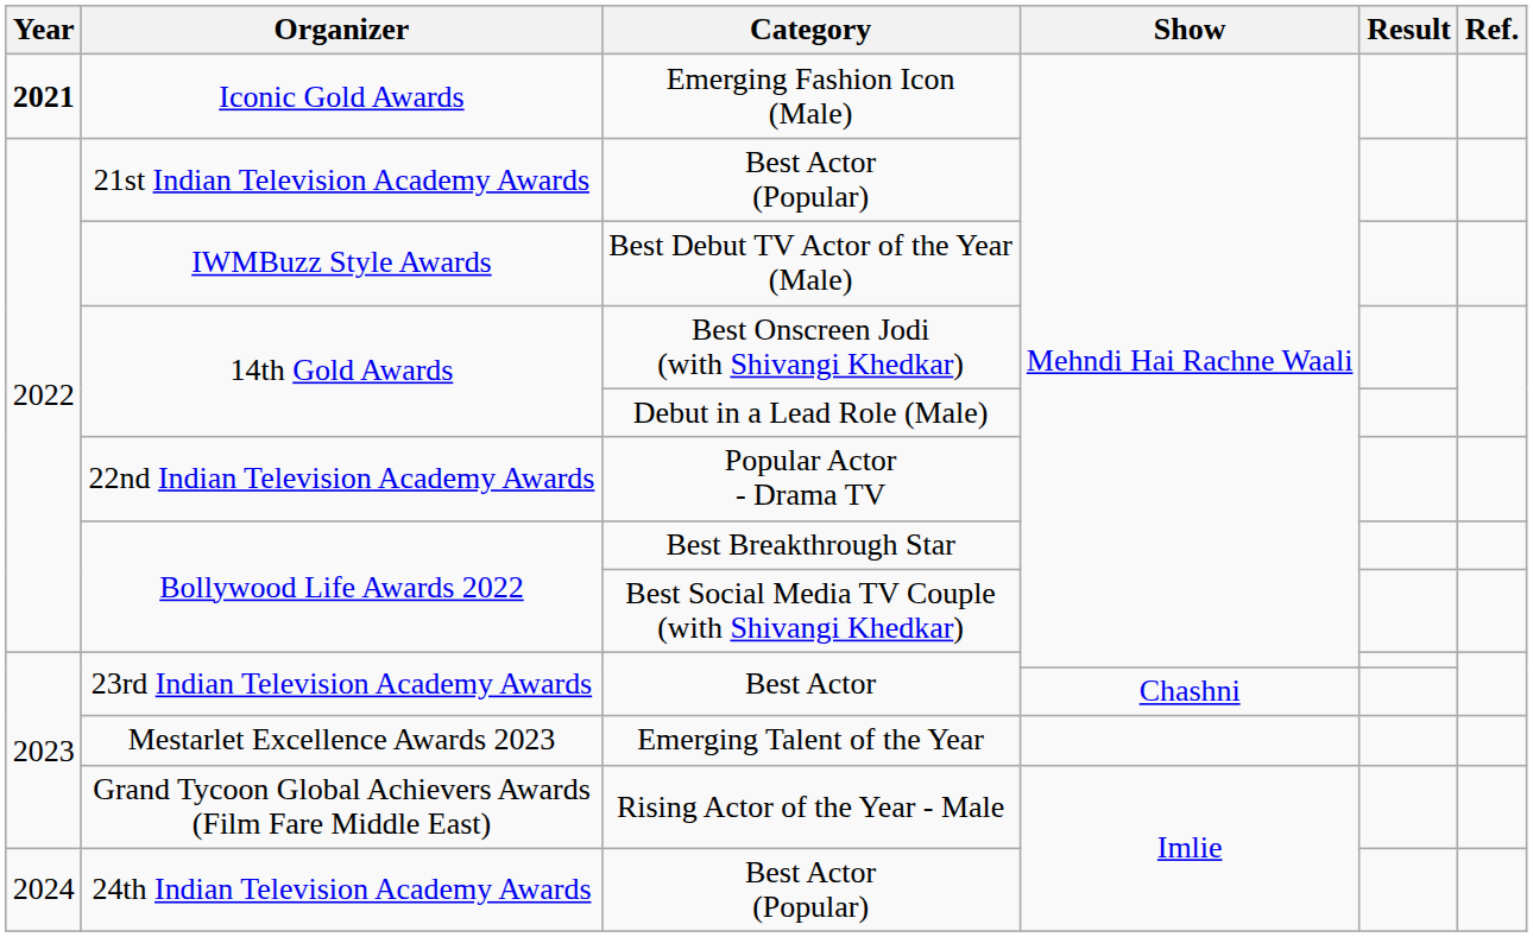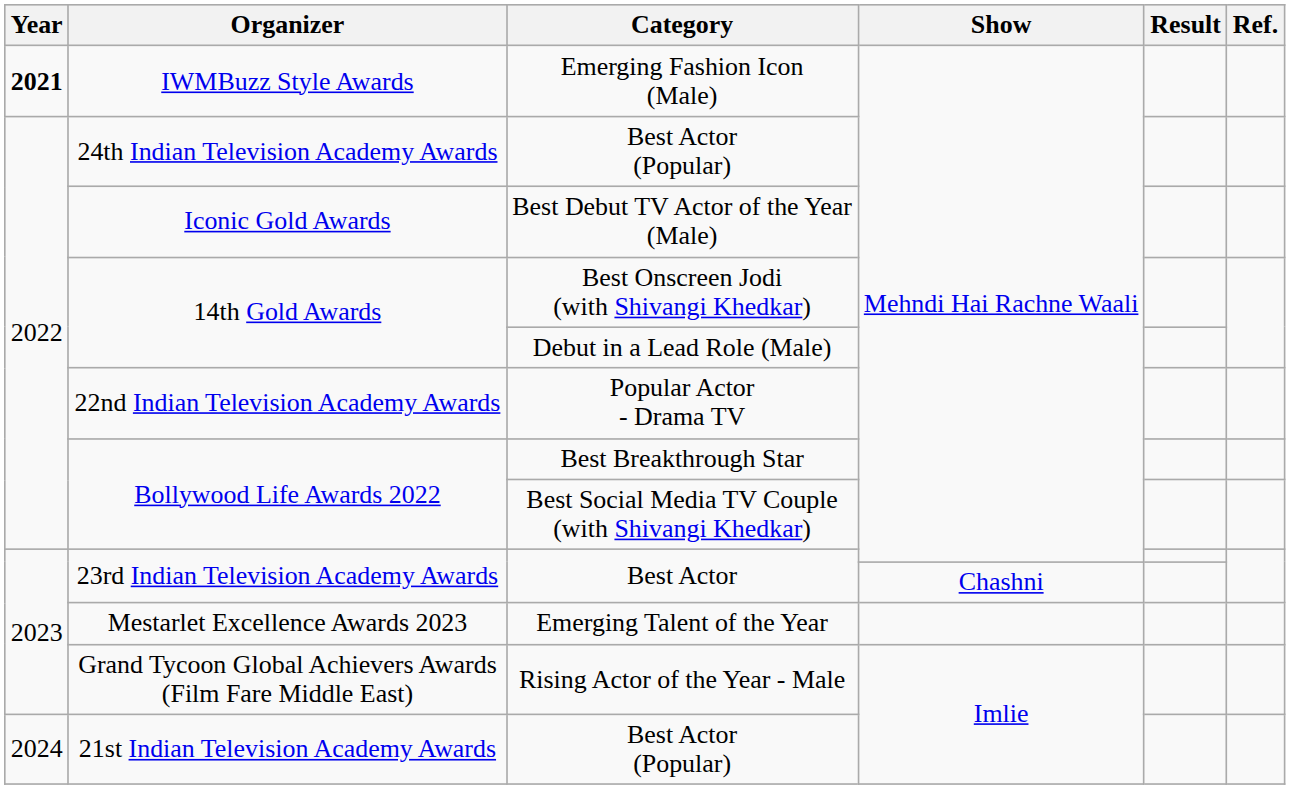Emerging Fashion Icon (Male) | Organizer: Iconic Gold Awards -> IWMBuzz Style Awards
Best Actor (Popular) / Mehndi Hai Rachne Waali | Organizer: 21st Indian Television Academy Awards -> 24th Indian Television Academy Awards
Best Debut TV Actor of the Year (Male) | Organizer: IWMBuzz Style Awards -> Iconic Gold Awards
Best Actor (Popular) / Imlie | Organizer: 24th Indian Television Academy Awards -> 21st Indian Television Academy Awards
